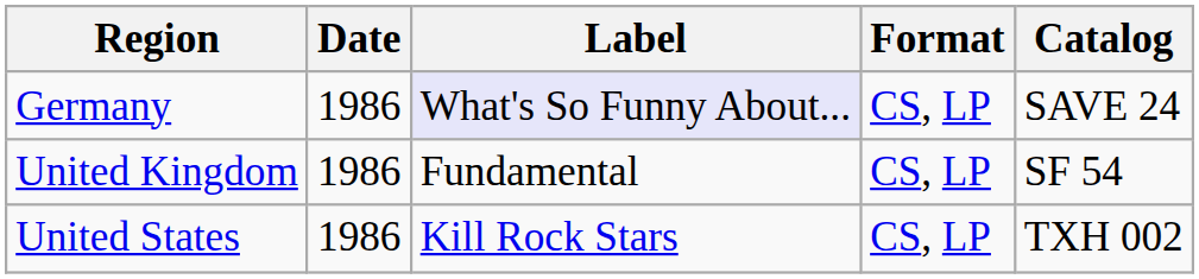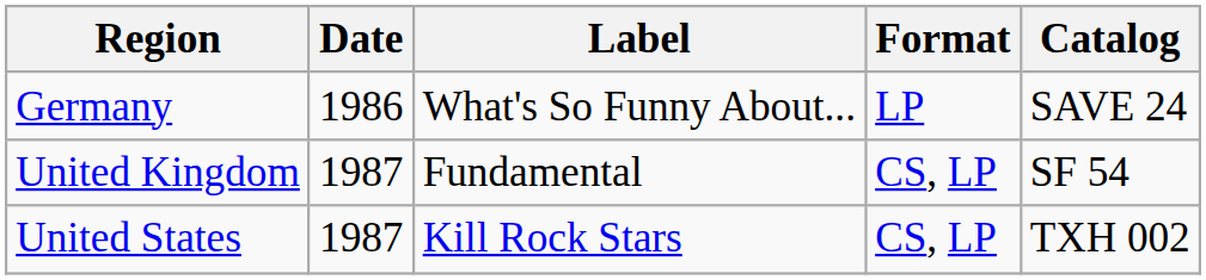Germany | Label: lavender background -> no background
Germany | Format: CS, LP -> LP
United Kingdom | Date: 1986 -> 1987
United States | Date: 1986 -> 1987
